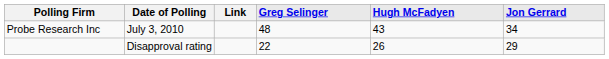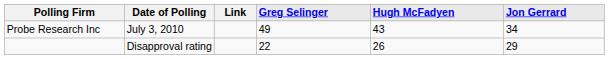Probe Research Inc | Greg Selinger: 48 -> 49
